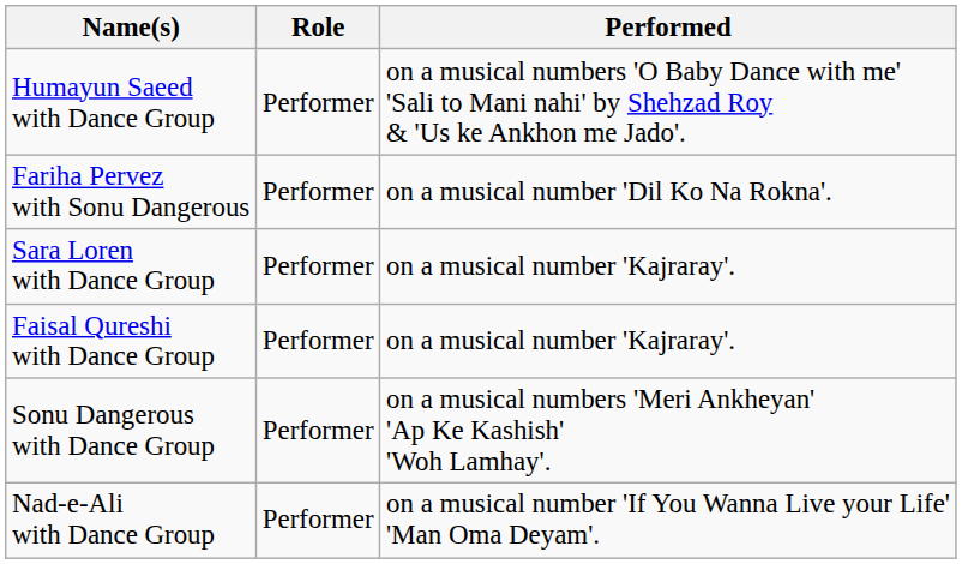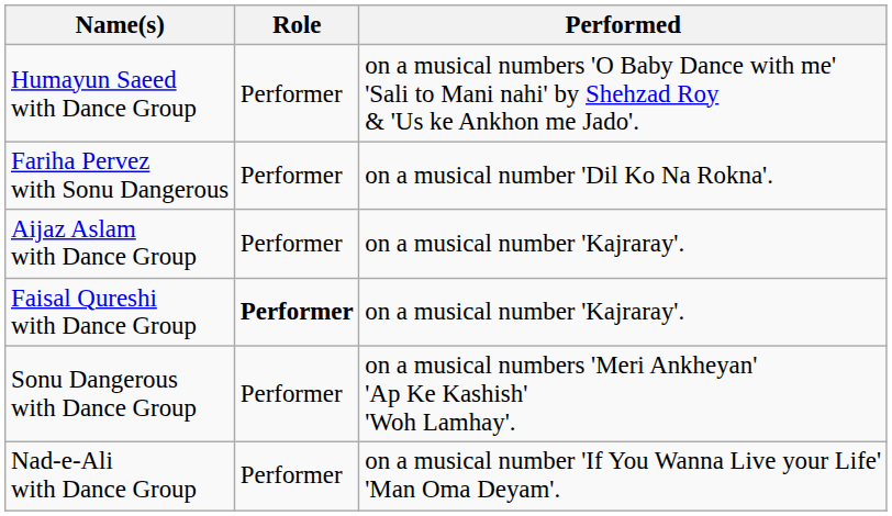- row: Sara Loren with Dance Group | Performer | on a musical number 'Kajraray'.
+ row: Aijaz Aslam with Dance Group | Performer | on a musical number 'Kajraray'.
Faisal Qureshi with Dance Group | Role: normal -> bold
